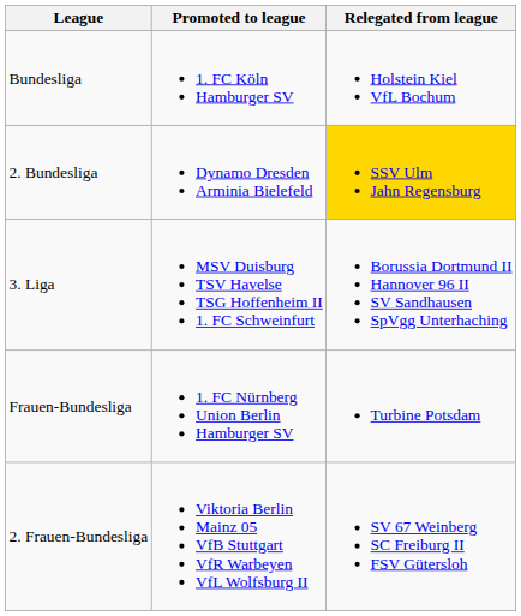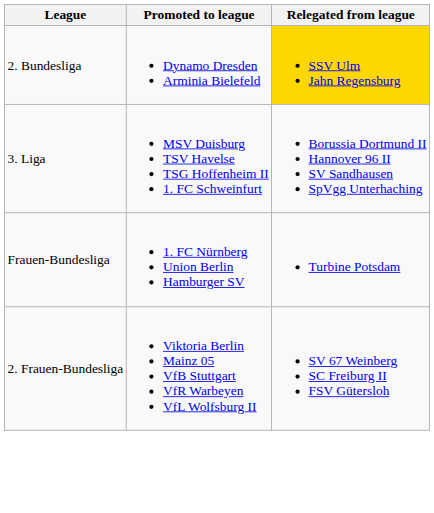- row: Bundesliga | 1. FC Köln Hamburger SV | Holstein Kiel VfL Bochum
